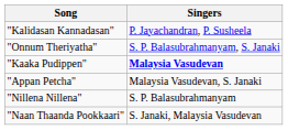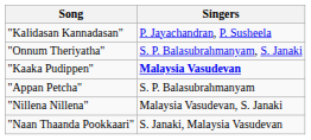"Appan Petcha" | Singers: Malaysia Vasudevan, S. Janaki -> S. P. Balasubrahmanyam
"Nillena Nillena" | Singers: S. P. Balasubrahmanyam -> Malaysia Vasudevan, S. Janaki
